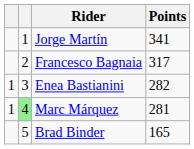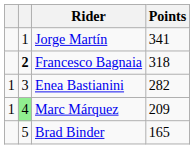Francesco Bagnaia | column 2: normal -> bold
Francesco Bagnaia | Points: 317 -> 318
Marc Márquez | Points: 281 -> 209
